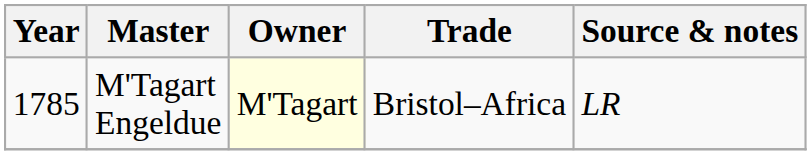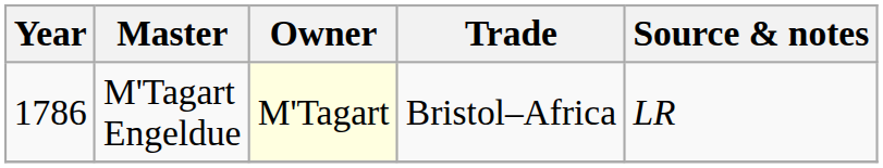M'Tagart Engeldue | Year: 1785 -> 1786
